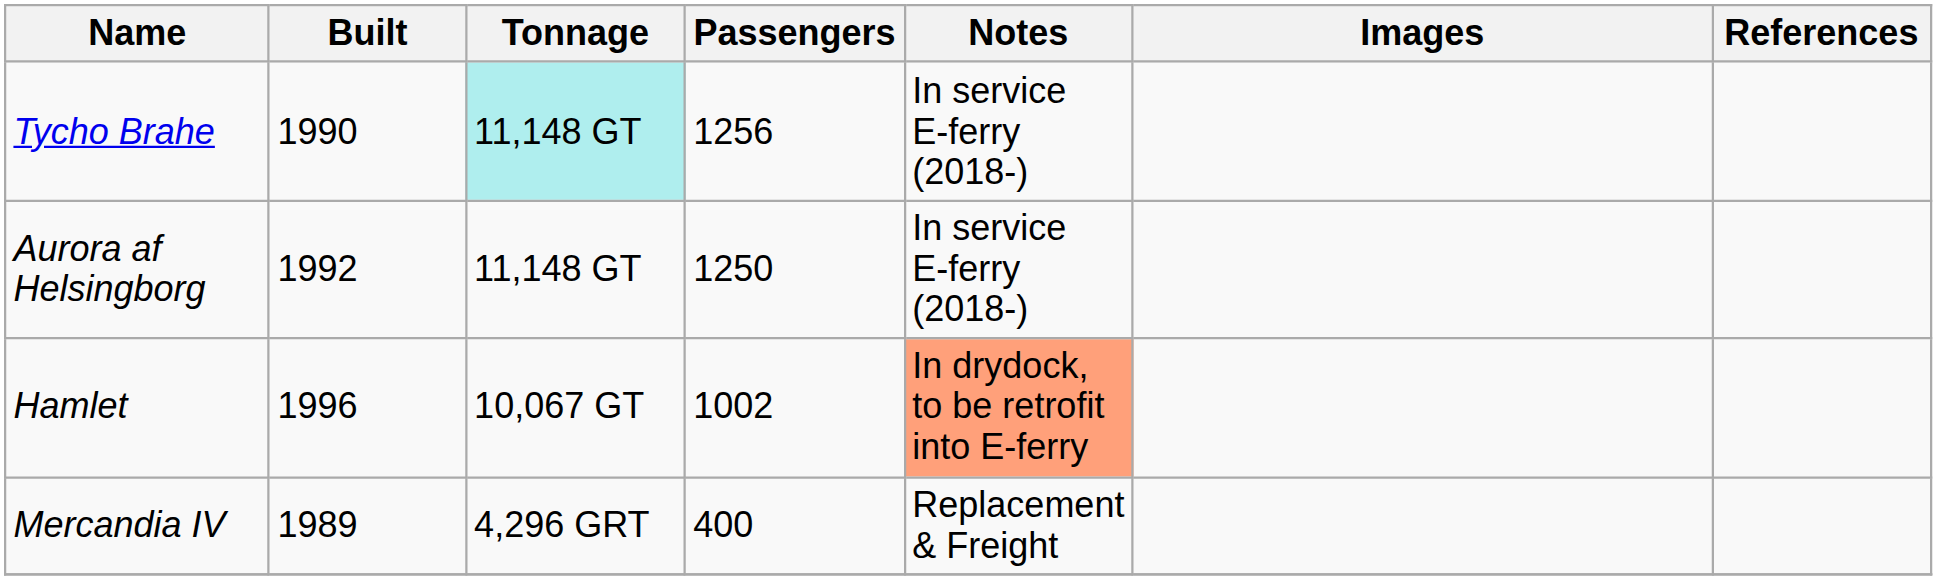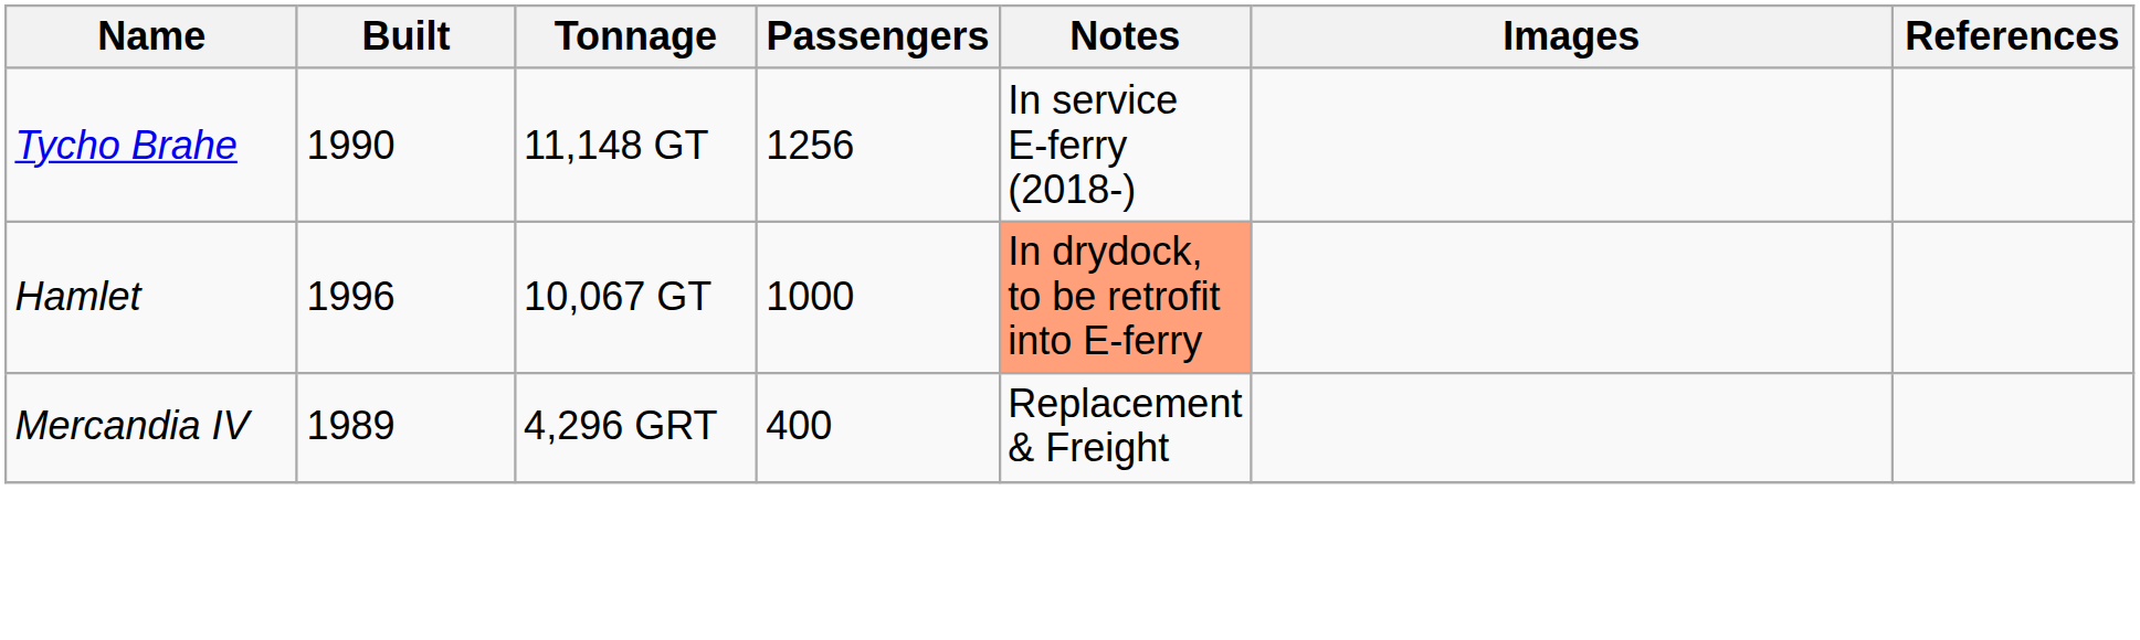Tycho Brahe | Tonnage: paleturquoise background -> no background
- row: Aurora af Helsingborg | 1992 | 11,148 GT | 1250 | In service E-ferry (2018-)
Hamlet | Passengers: 1002 -> 1000
